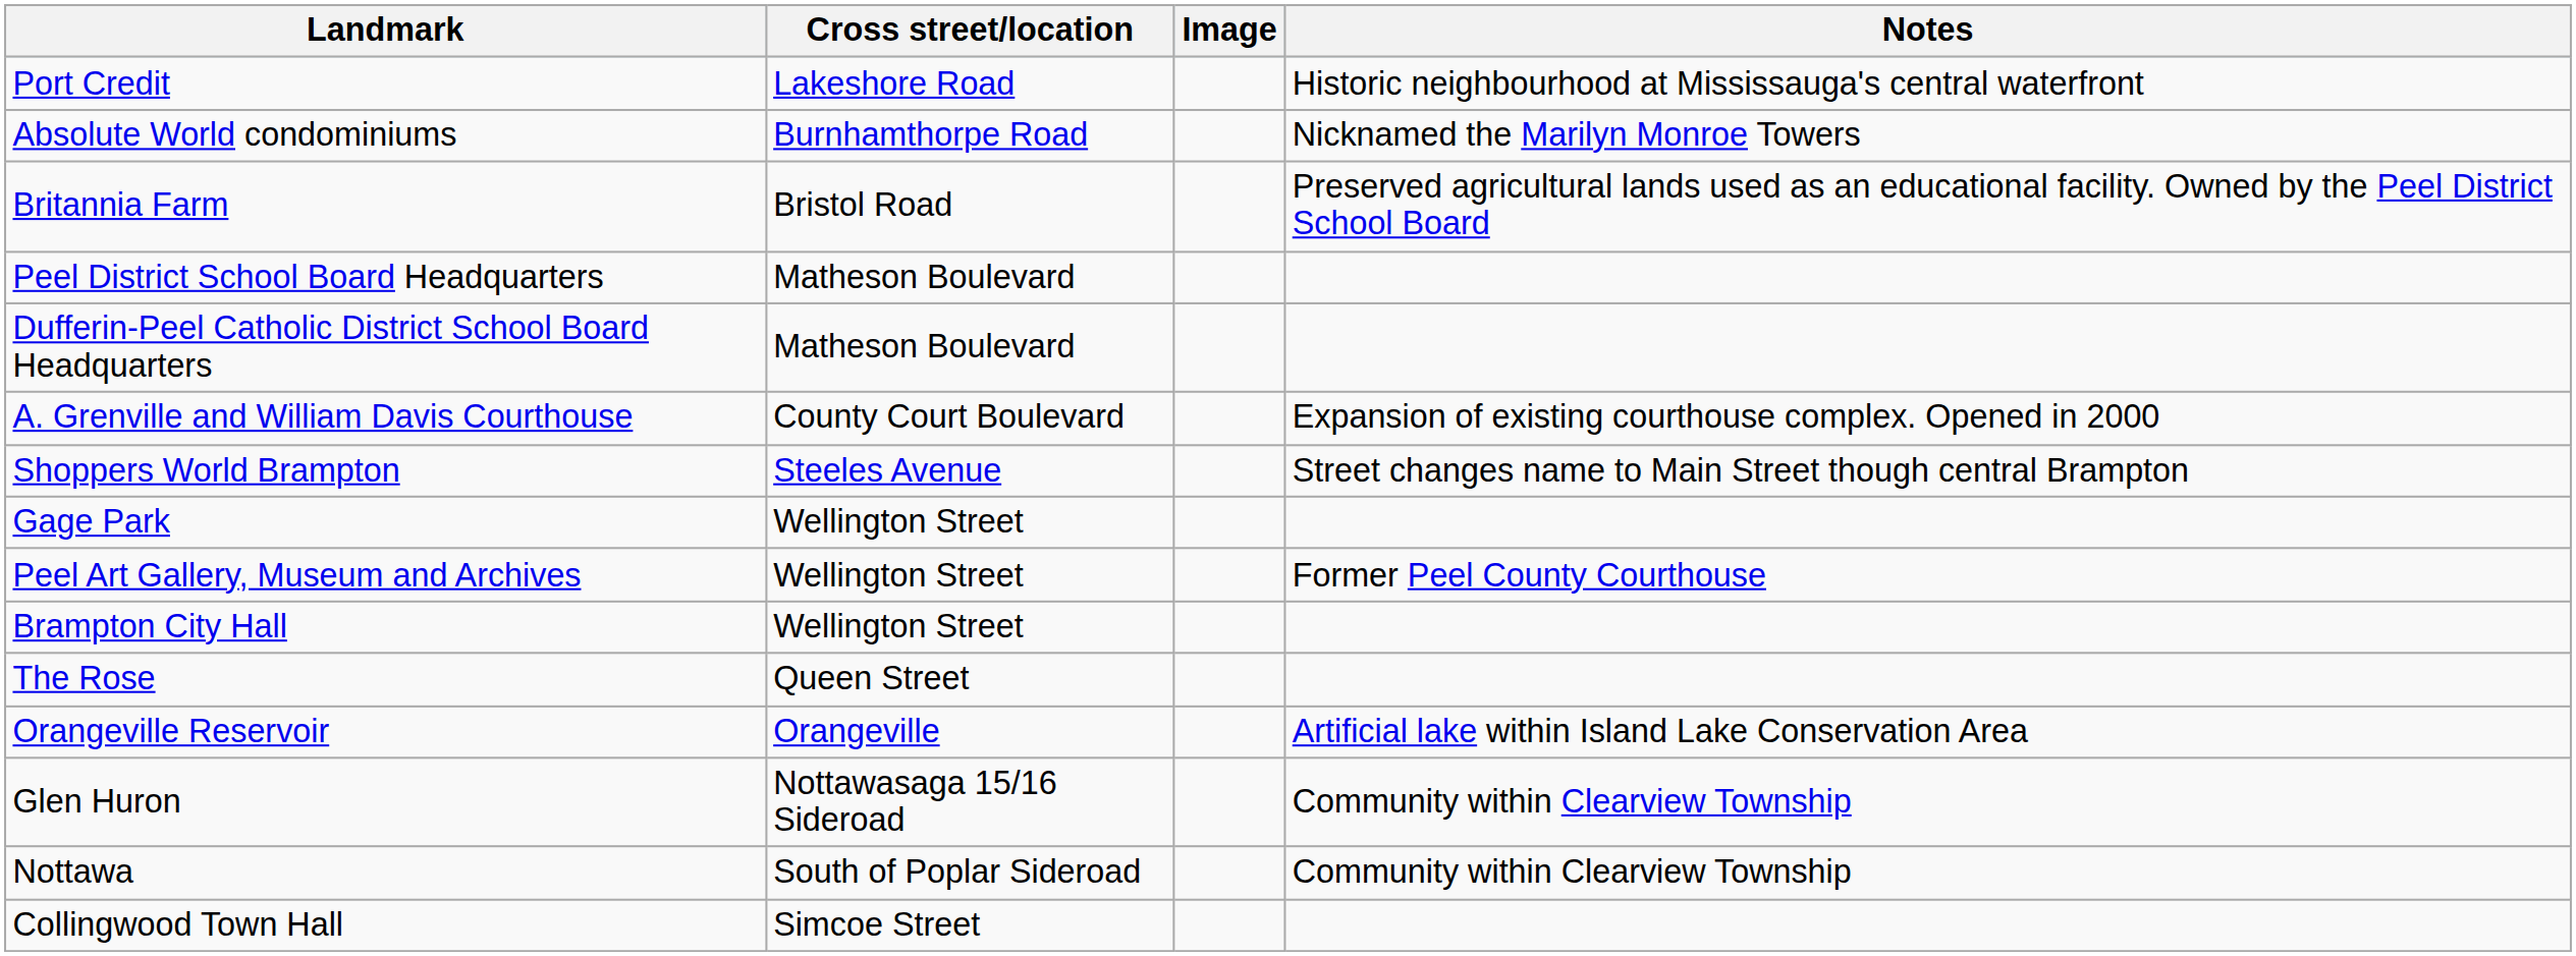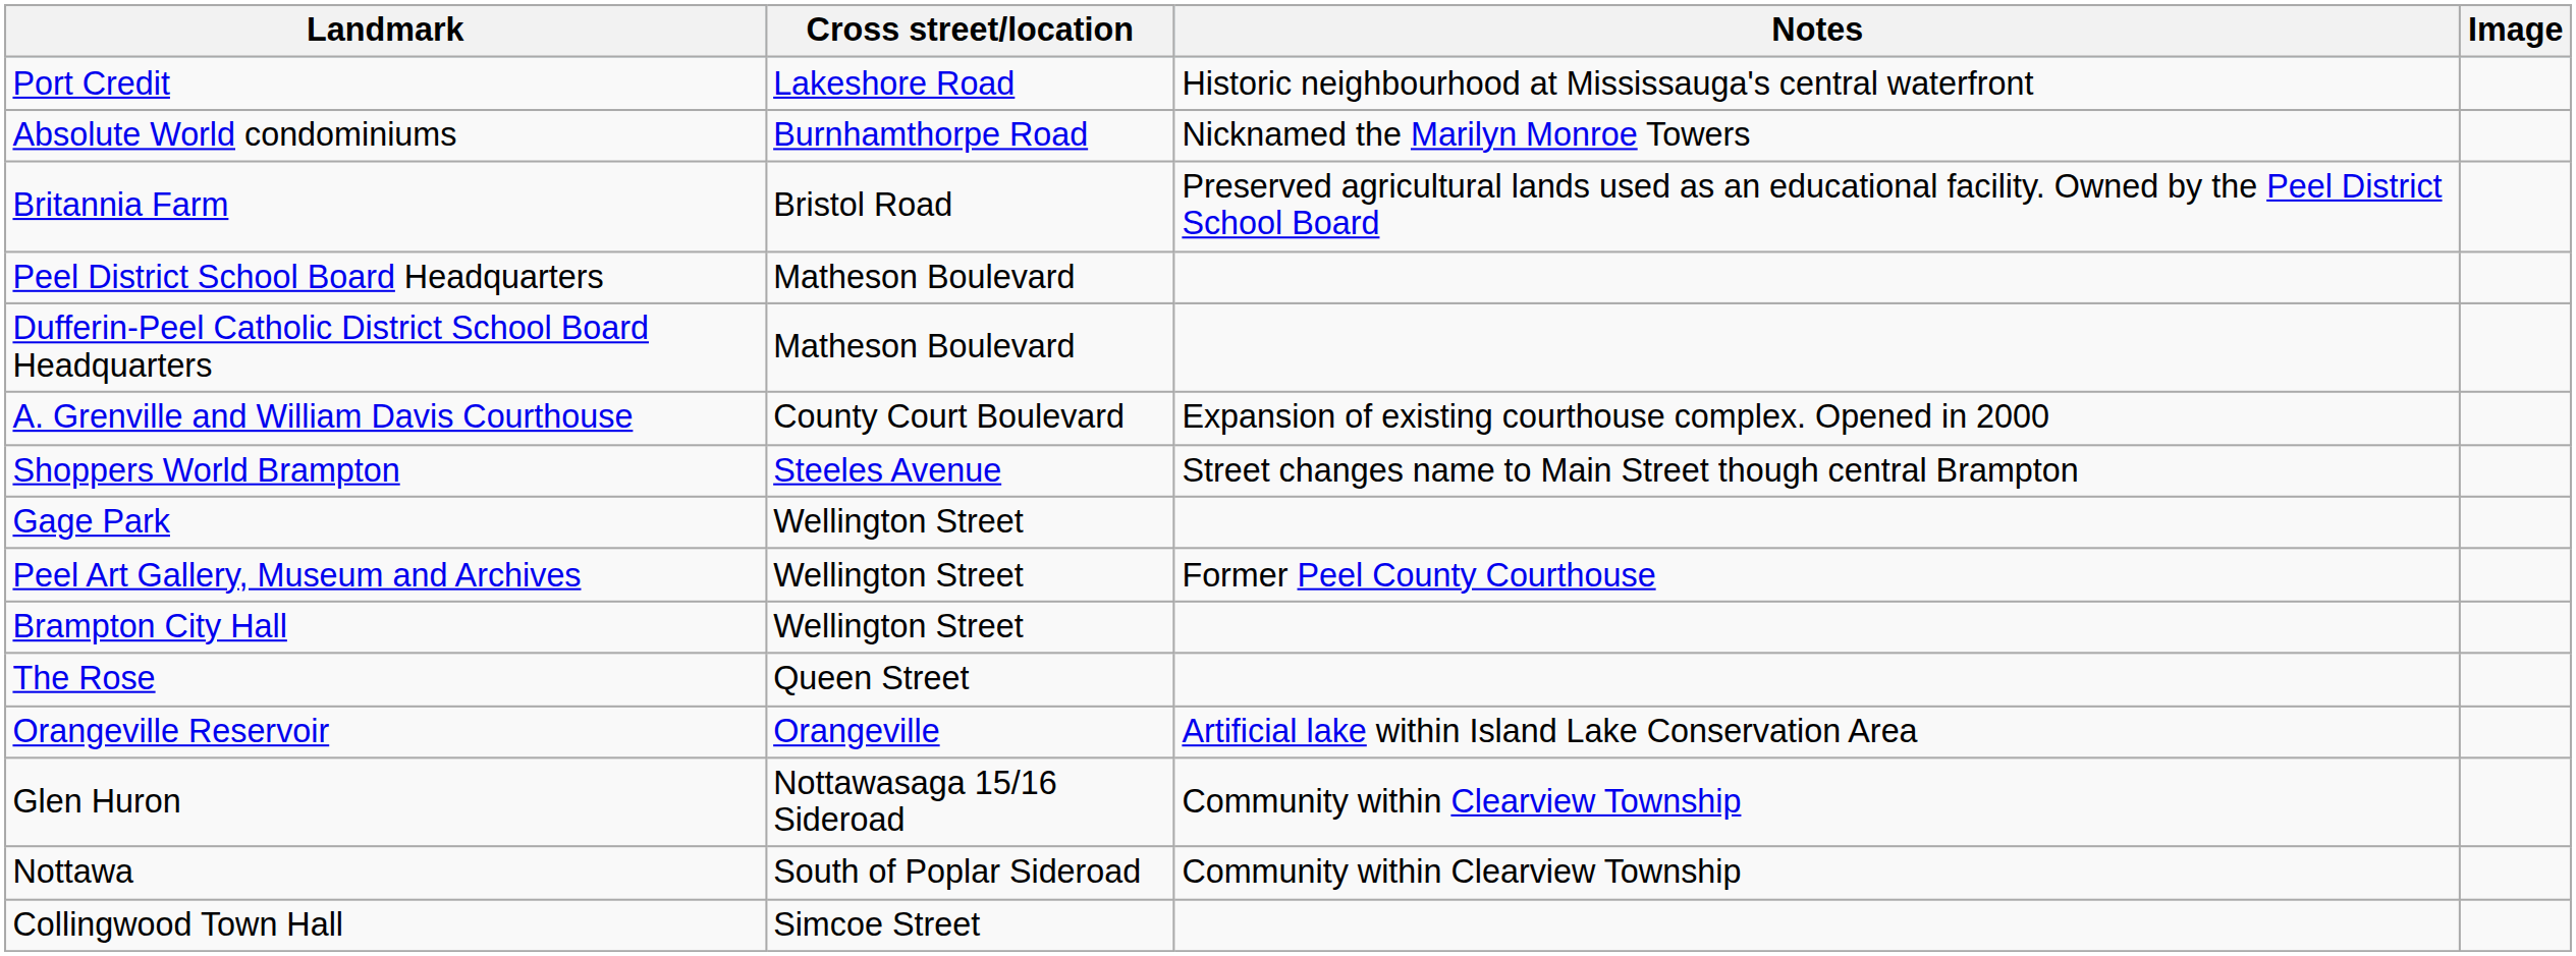columns swapped: Notes <-> Image
